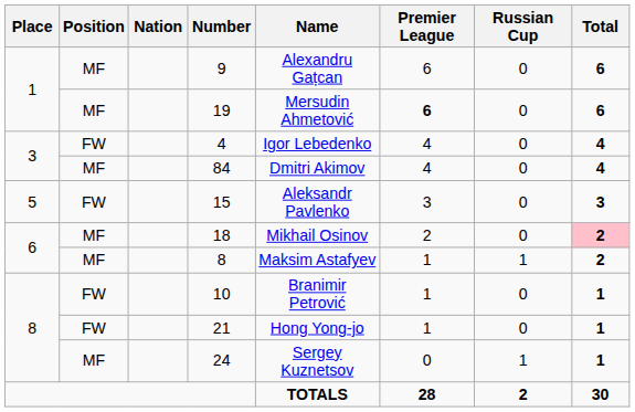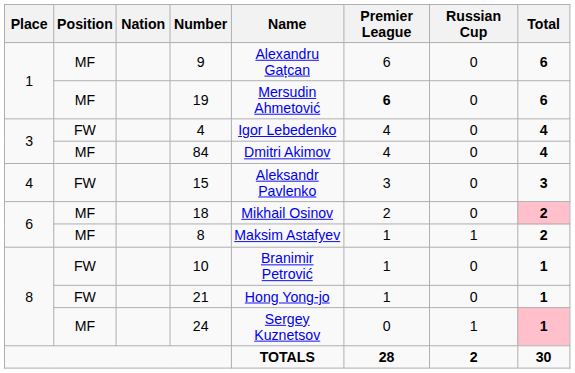15 | Place: 5 -> 4
24 | Total: no background -> pink background
